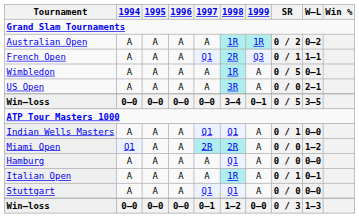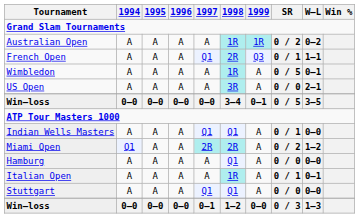Miami Open | SR: 0 / 0 -> 0 / 2
